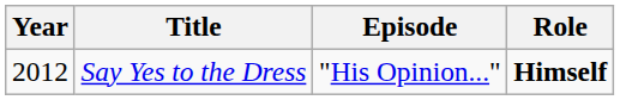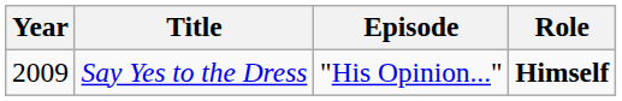Say Yes to the Dress | Year: 2012 -> 2009
